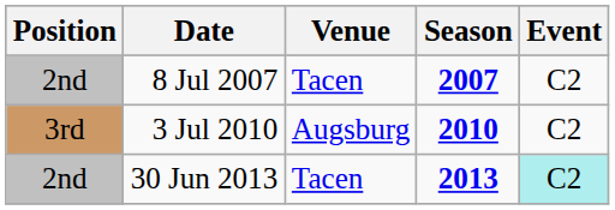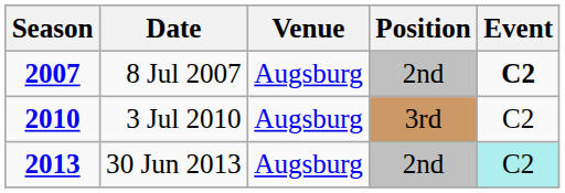columns swapped: Season <-> Position
8 Jul 2007 | Venue: Tacen -> Augsburg
8 Jul 2007 | Event: normal -> bold
30 Jun 2013 | Venue: Tacen -> Augsburg
